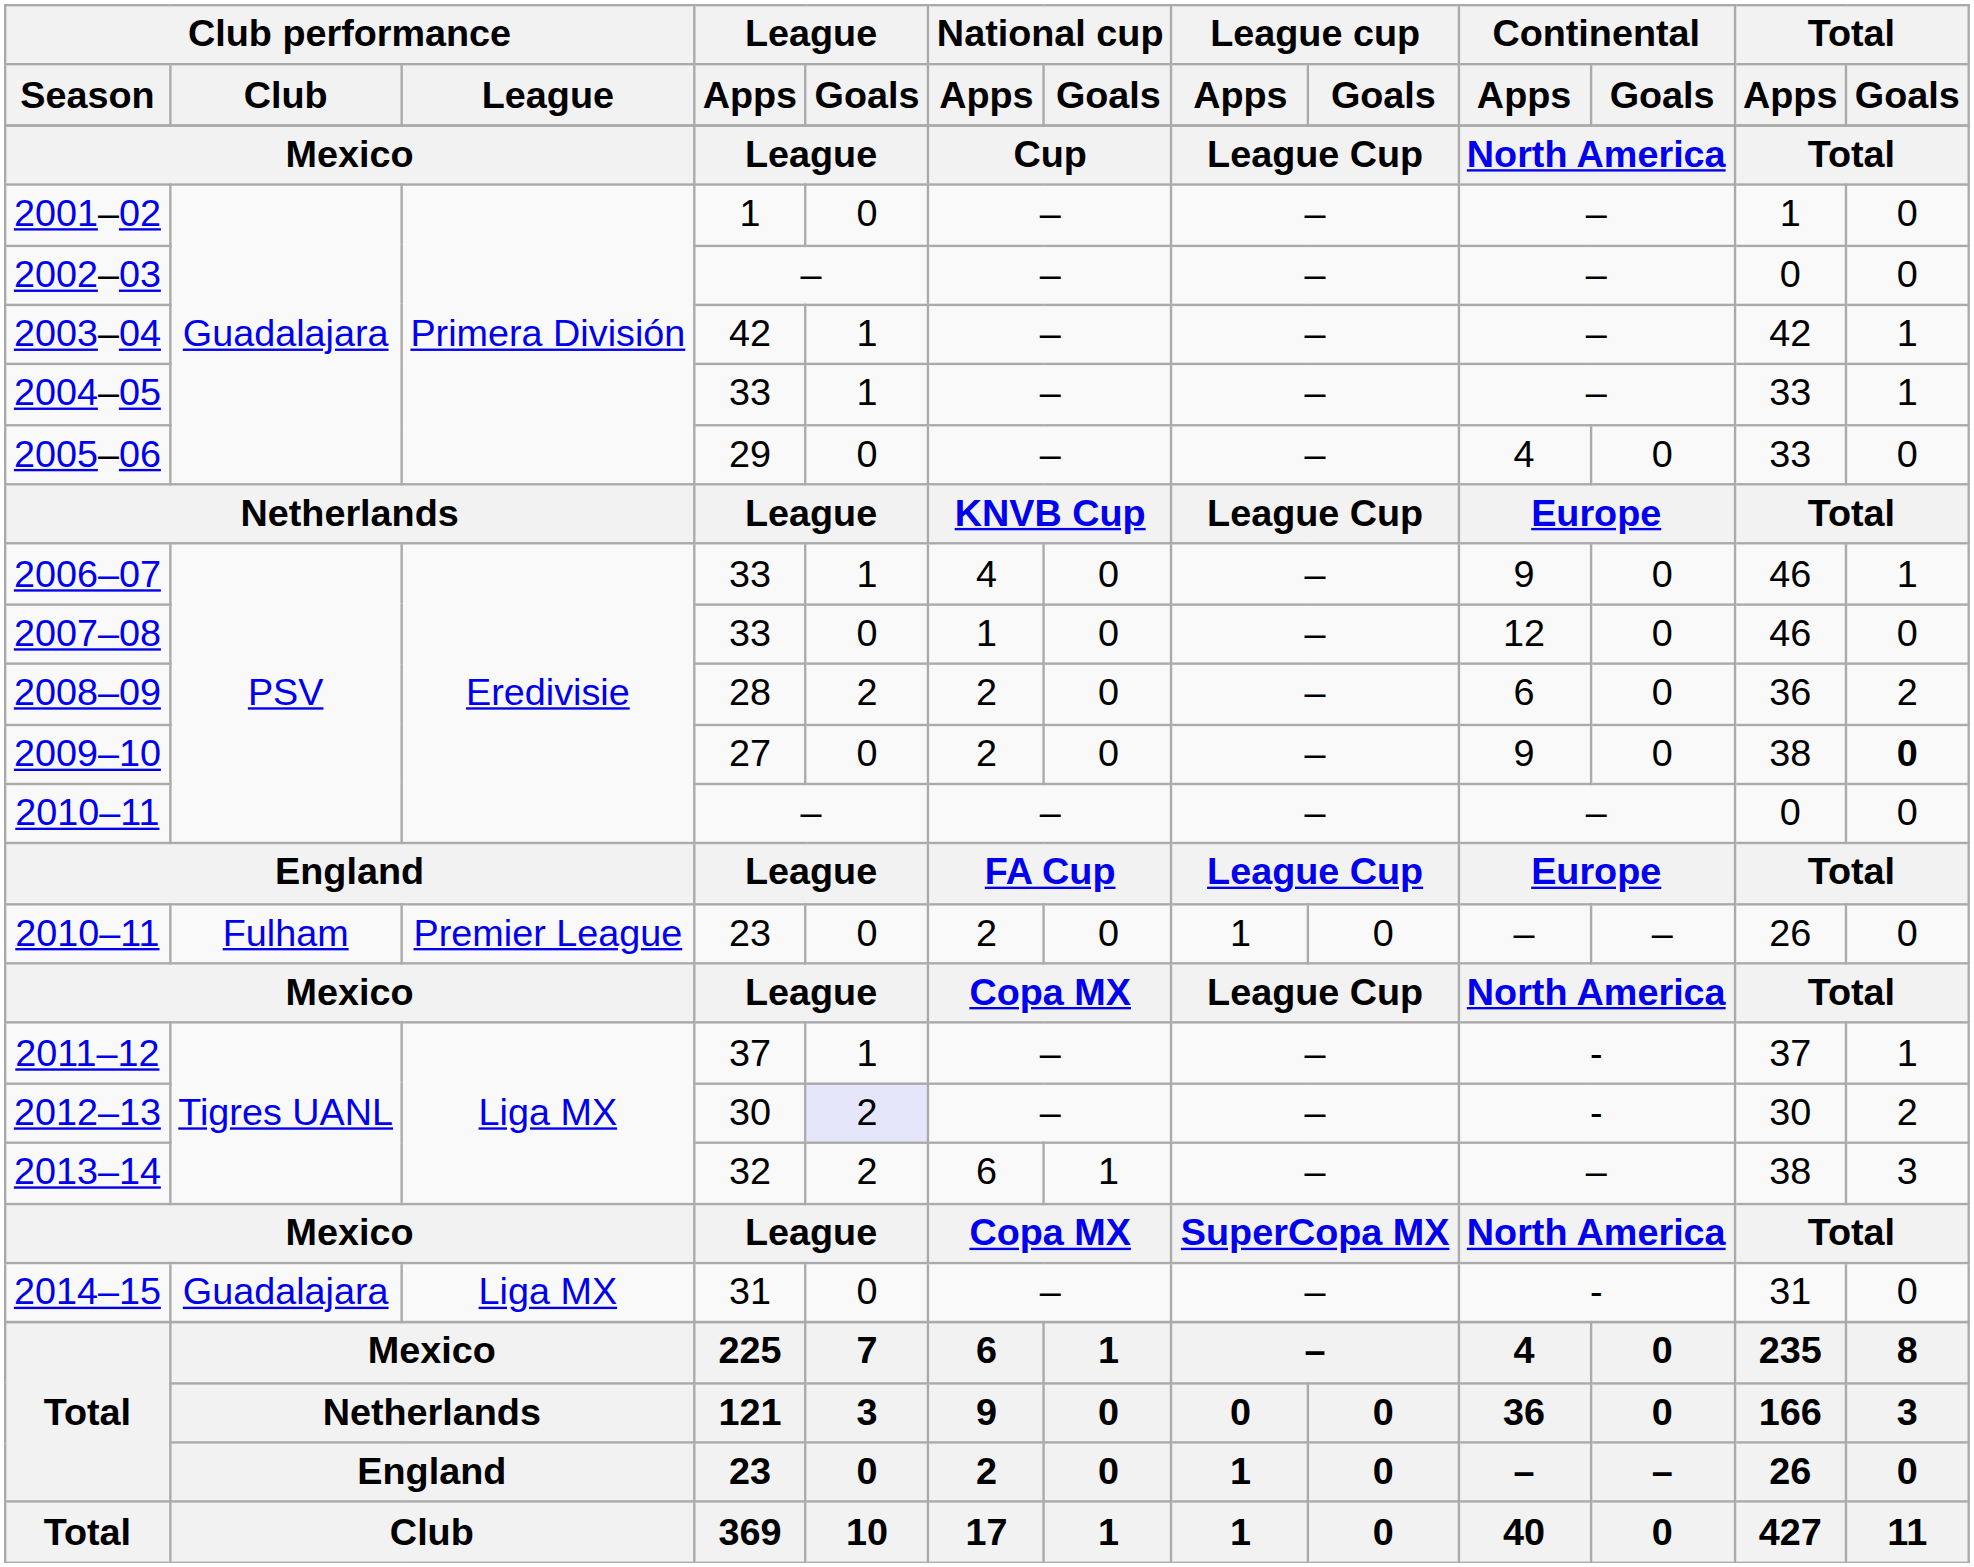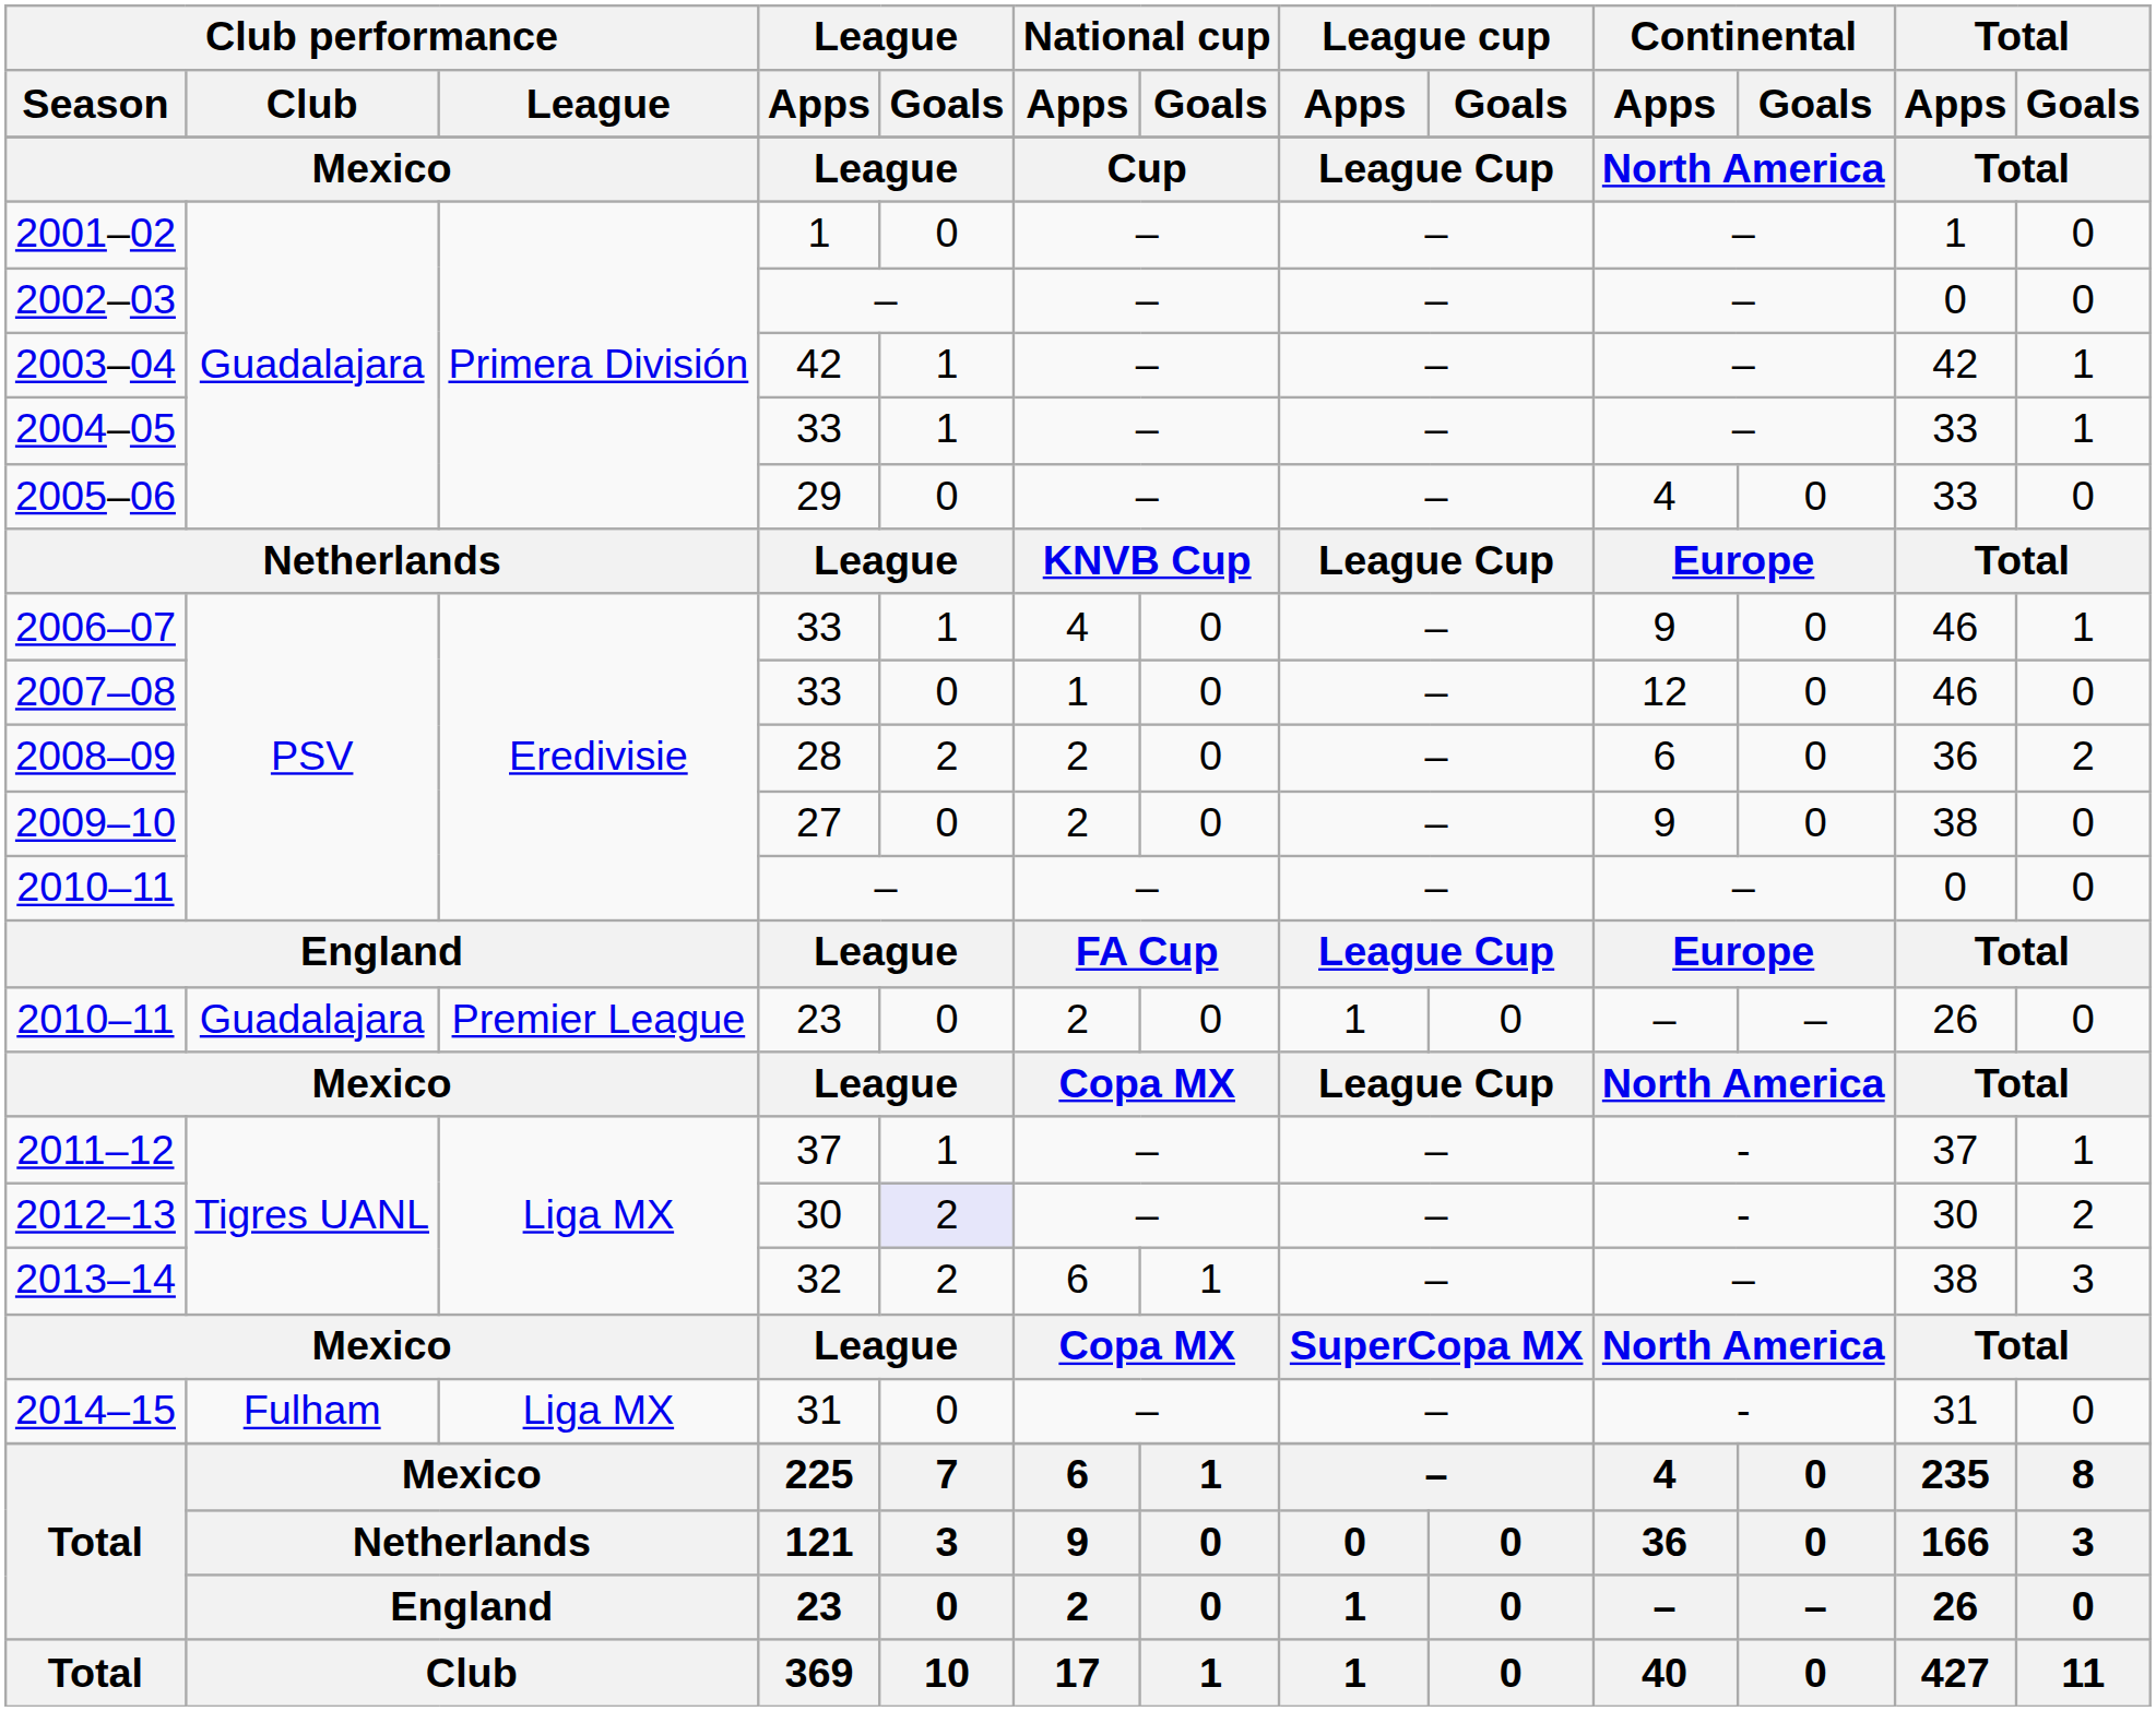2009–10 | Total / Goals: bold -> normal
2010–11 / 23 | Club performance / Club: Fulham -> Guadalajara
2014–15 | Club performance / Club: Guadalajara -> Fulham
